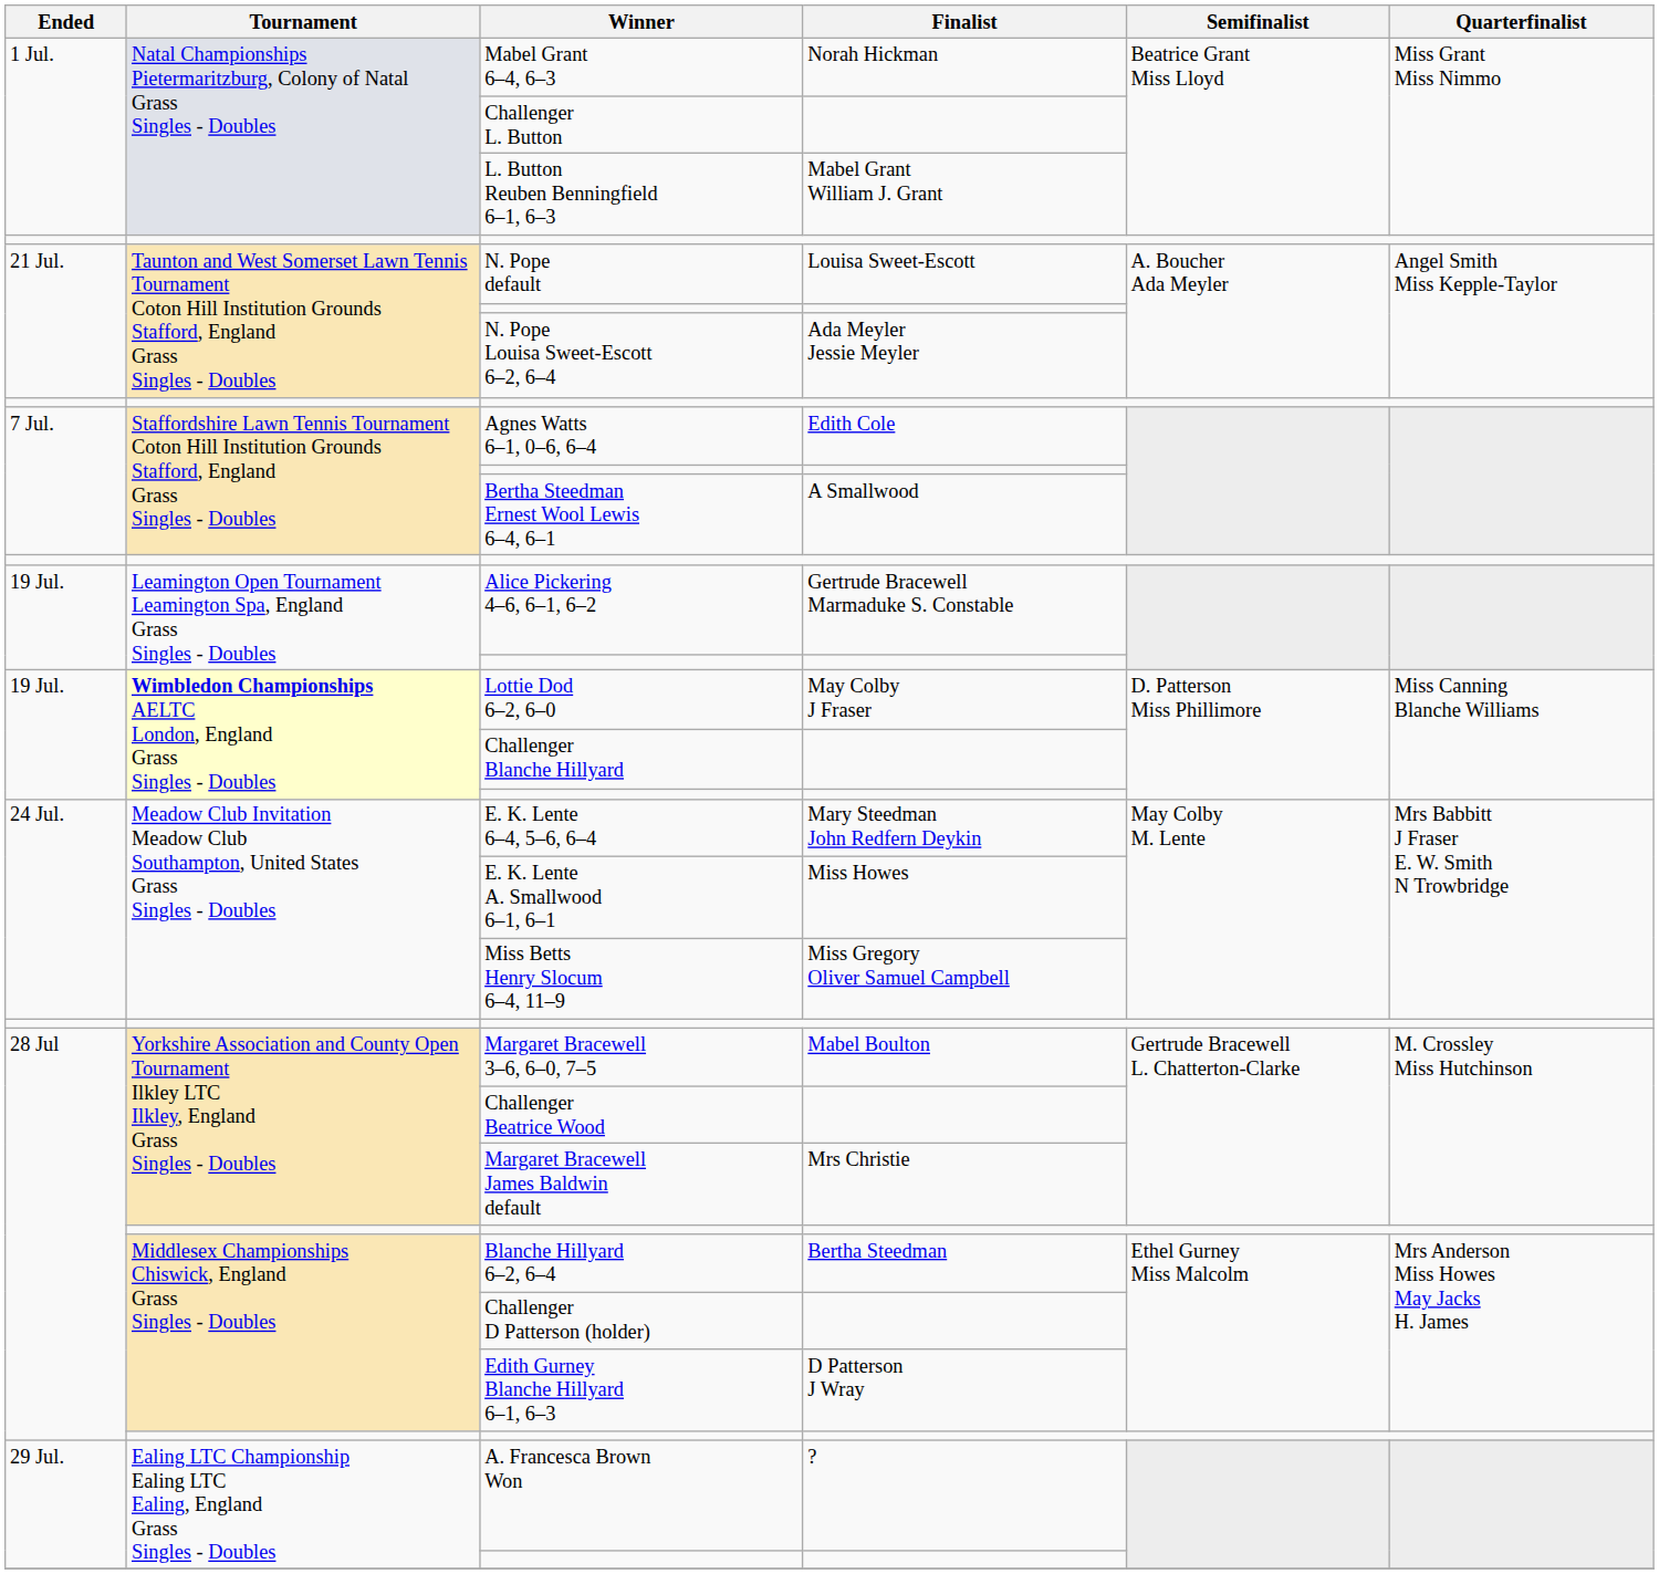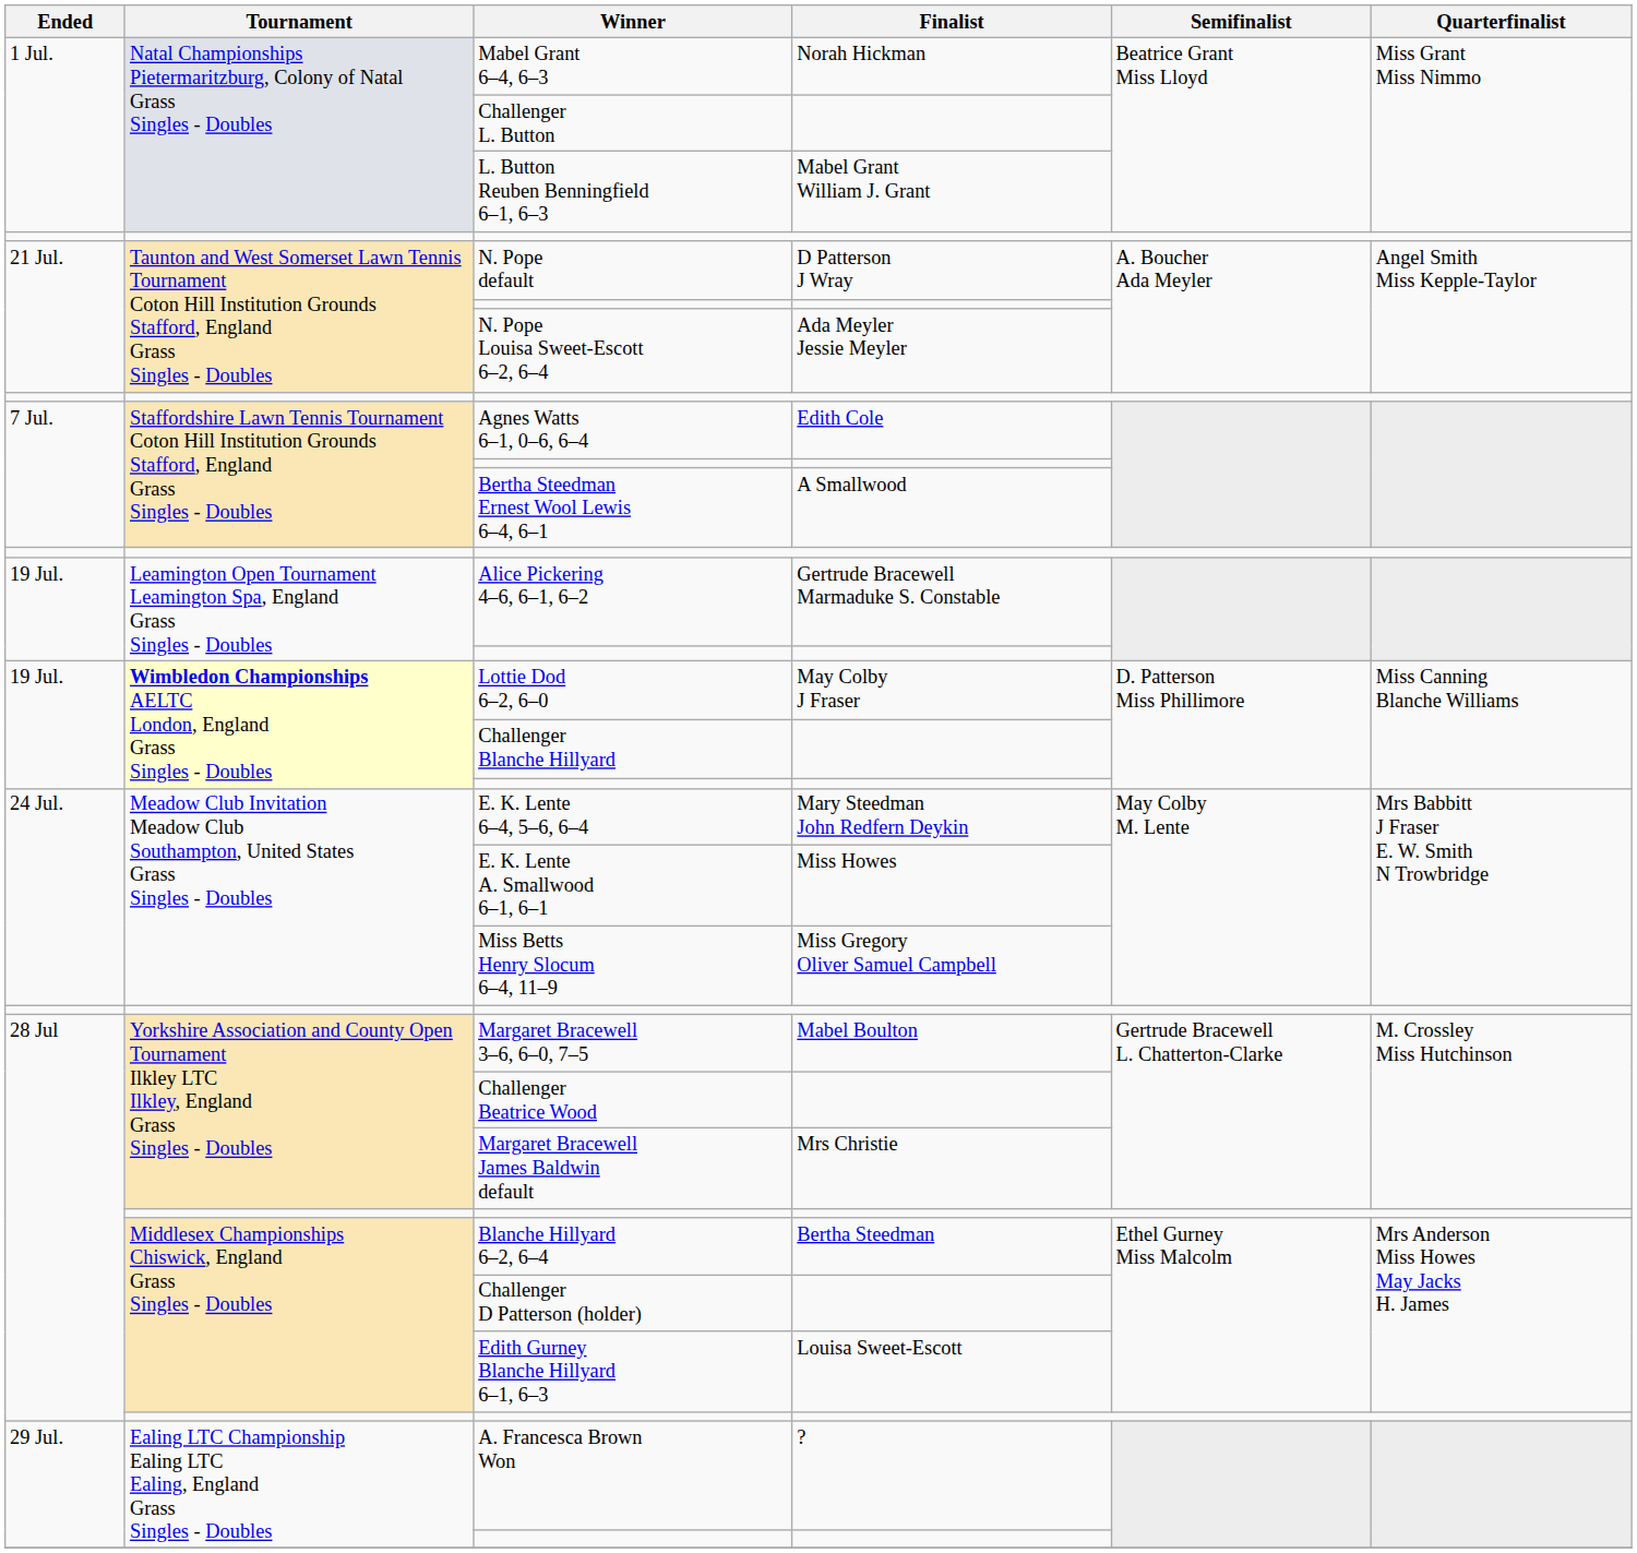N. Pope default | Finalist: Louisa Sweet-Escott -> D Patterson J Wray
Edith Gurney Blanche Hillyard 6–1, 6–3 | Finalist: D Patterson J Wray -> Louisa Sweet-Escott
